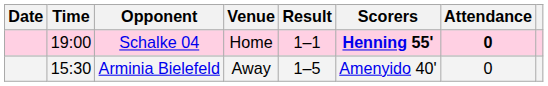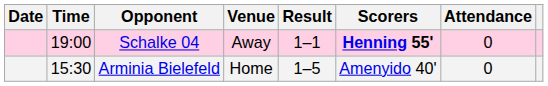Schalke 04 | Venue: Home -> Away
Schalke 04 | Attendance: bold -> normal
Arminia Bielefeld | Venue: Away -> Home
